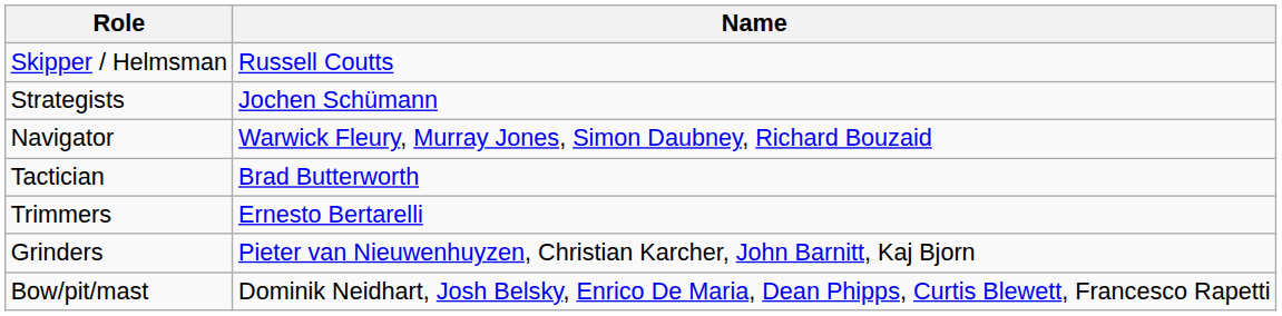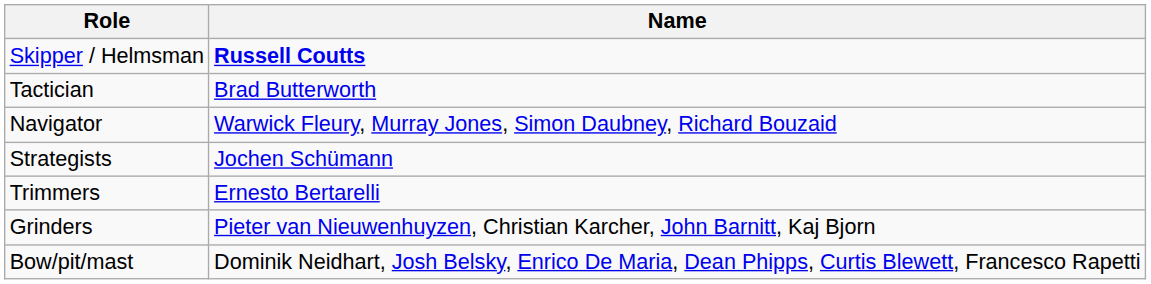Skipper / Helmsman | Name: normal -> bold
rows swapped: Tactician <-> Strategists
